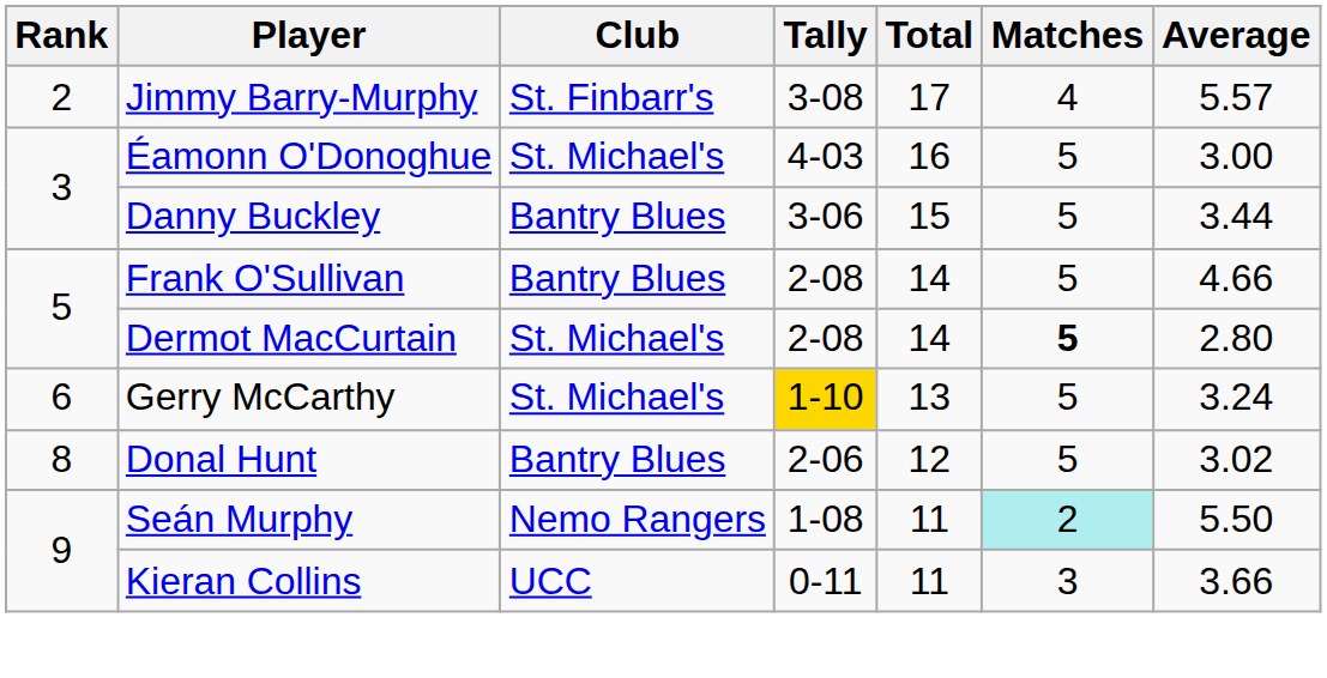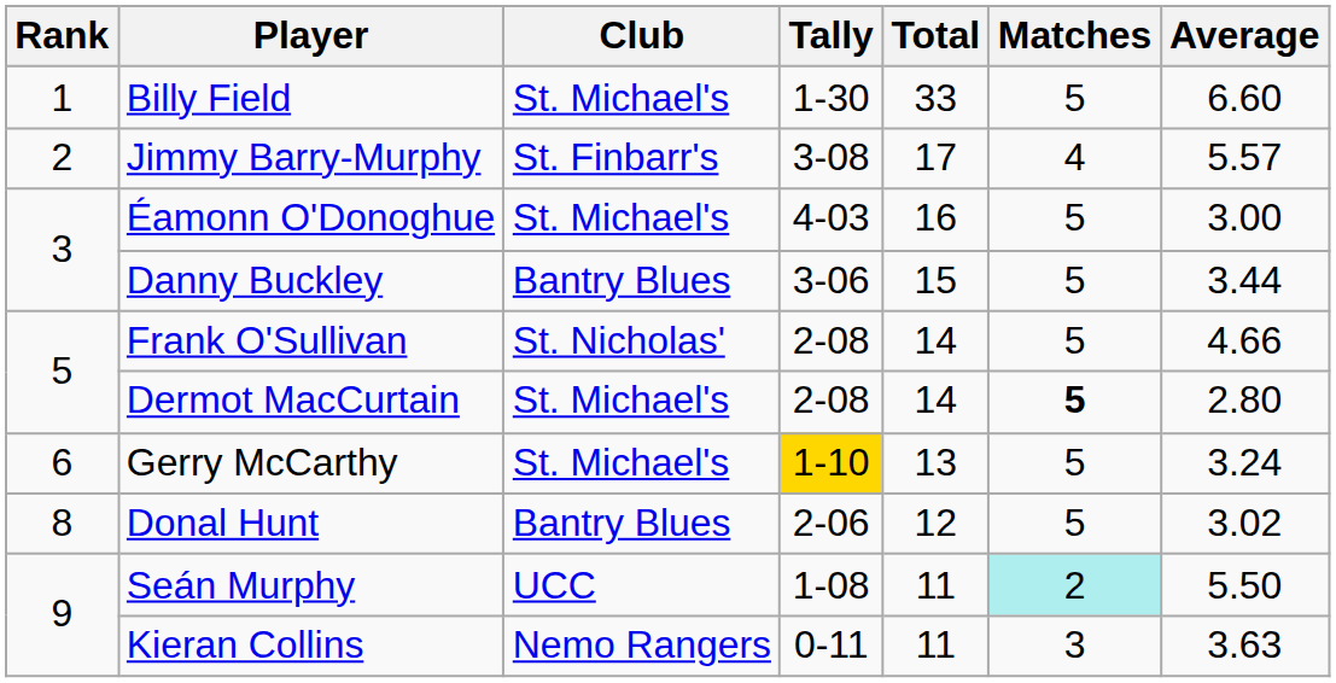+ row: 1 | Billy Field | St. Michael's | 1-30 | 33 | 5 | 6.60
Frank O'Sullivan | Club: Bantry Blues -> St. Nicholas'
Seán Murphy | Club: Nemo Rangers -> UCC
Kieran Collins | Club: UCC -> Nemo Rangers
Kieran Collins | Average: 3.66 -> 3.63
